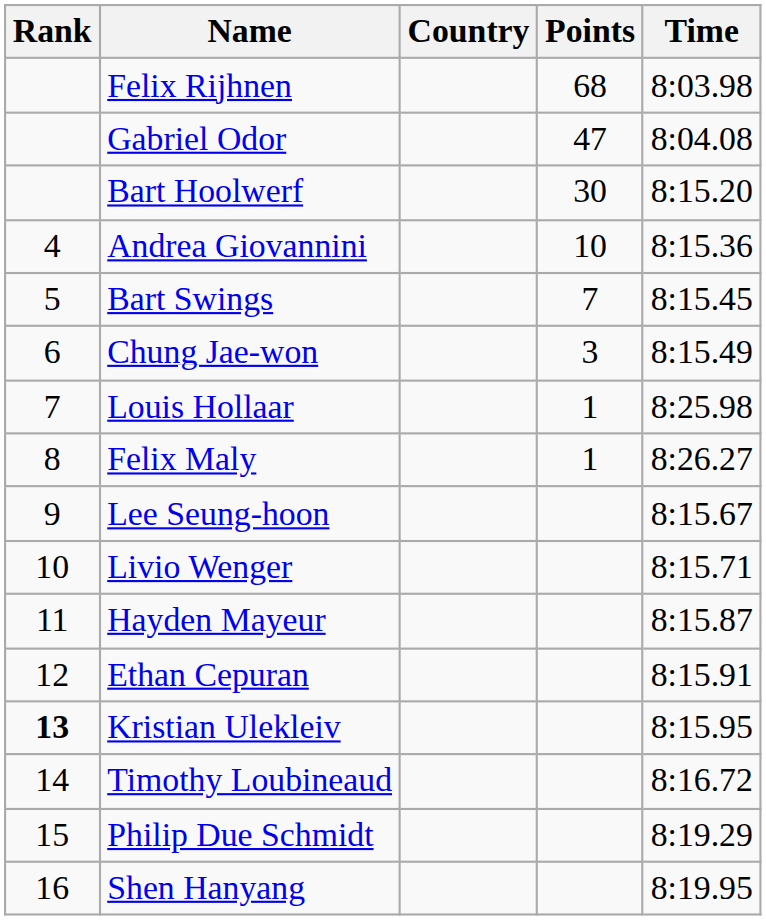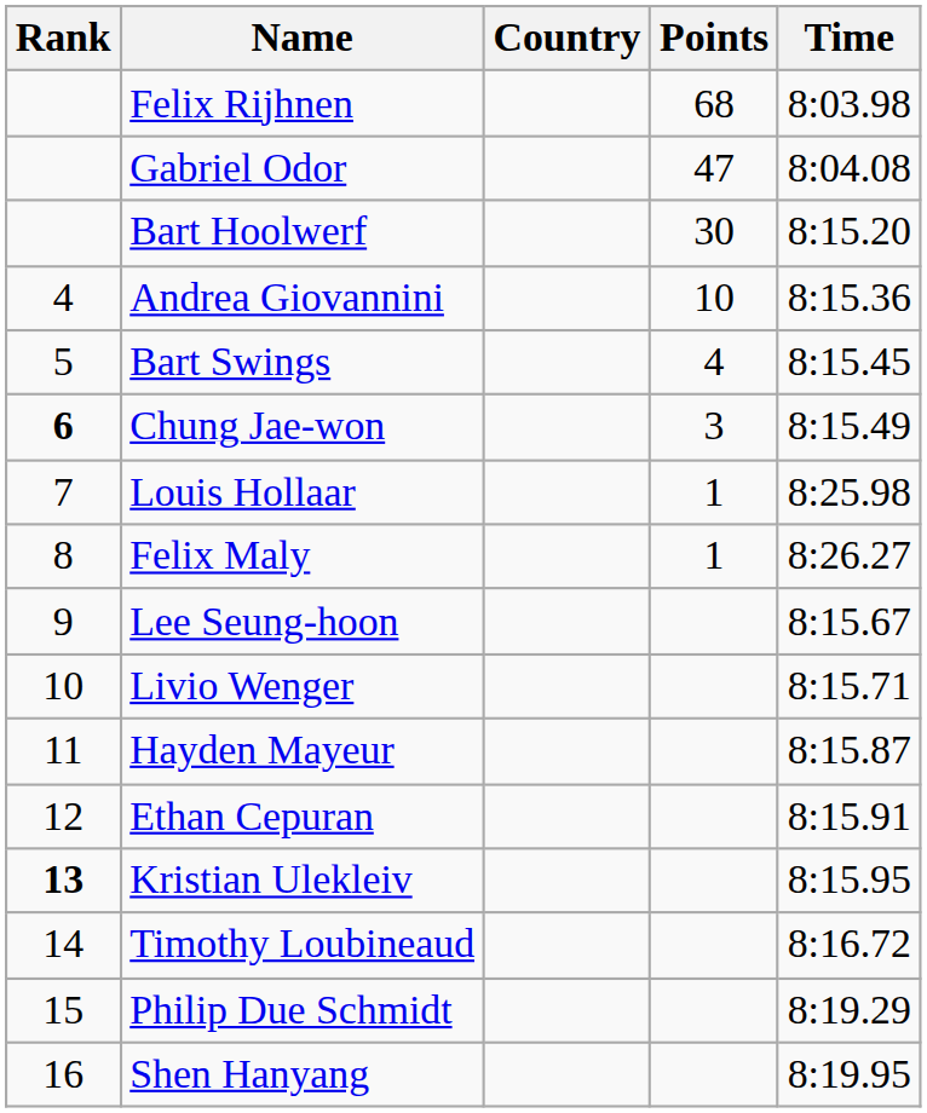Bart Swings | Points: 7 -> 4
Chung Jae-won | Rank: normal -> bold
